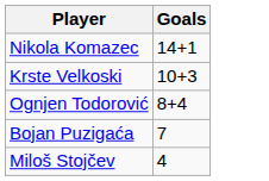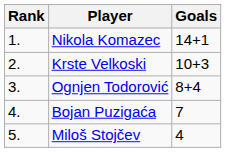+ column: Rank | 1. | 2. | 3. | 4. | 5.
